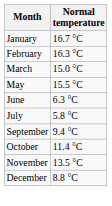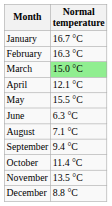March | Normal temperature: no background -> lightgreen background
+ row: April | 12.1 °C
- row: July | 5.8 °C
+ row: August | 7.1 °C
